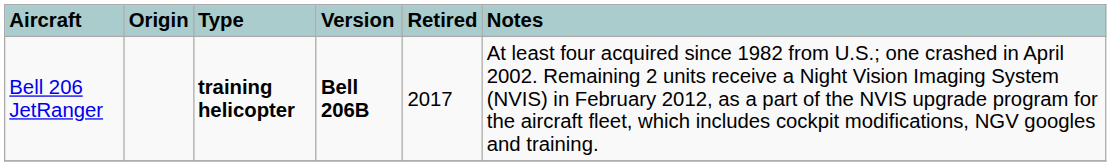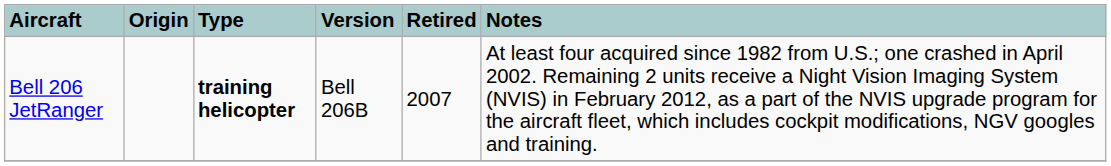Bell 206 JetRanger | Version: bold -> normal
Bell 206 JetRanger | Retired: 2017 -> 2007
